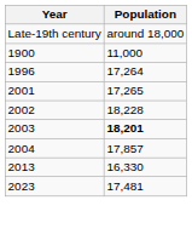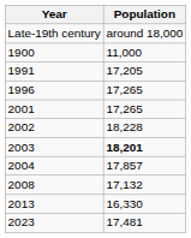+ row: 1991 | 17,205
1996 | Population: 17,264 -> 17,265
+ row: 2008 | 17,132
